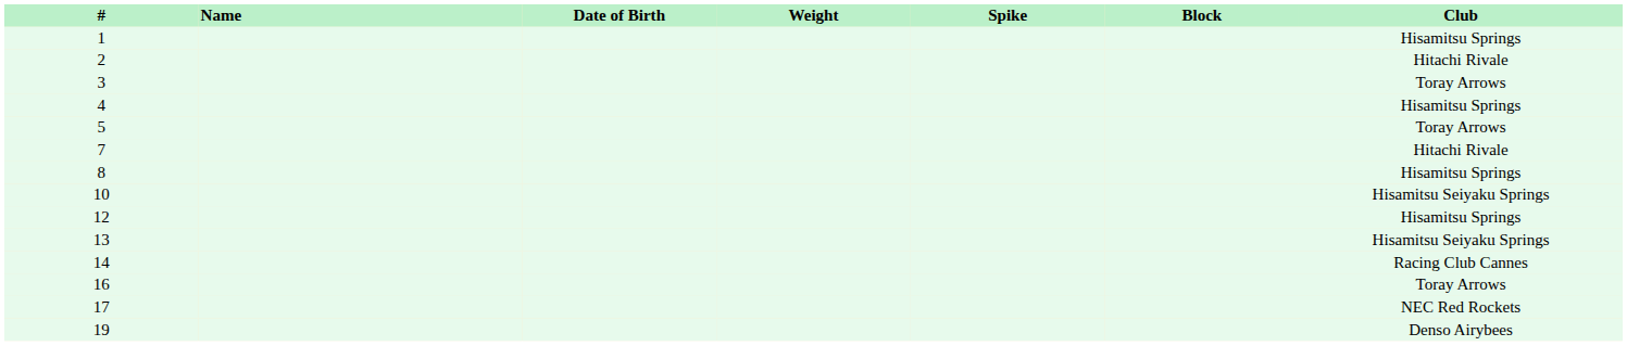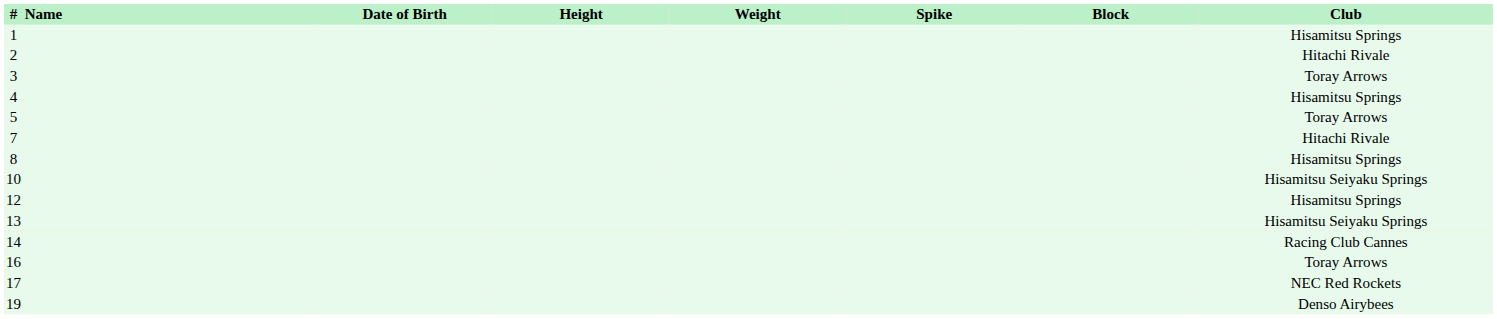+ column: Height
